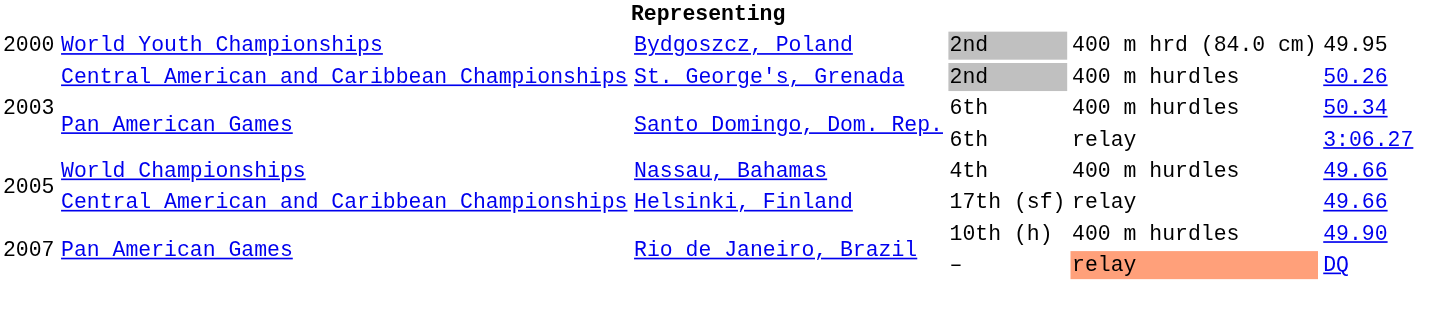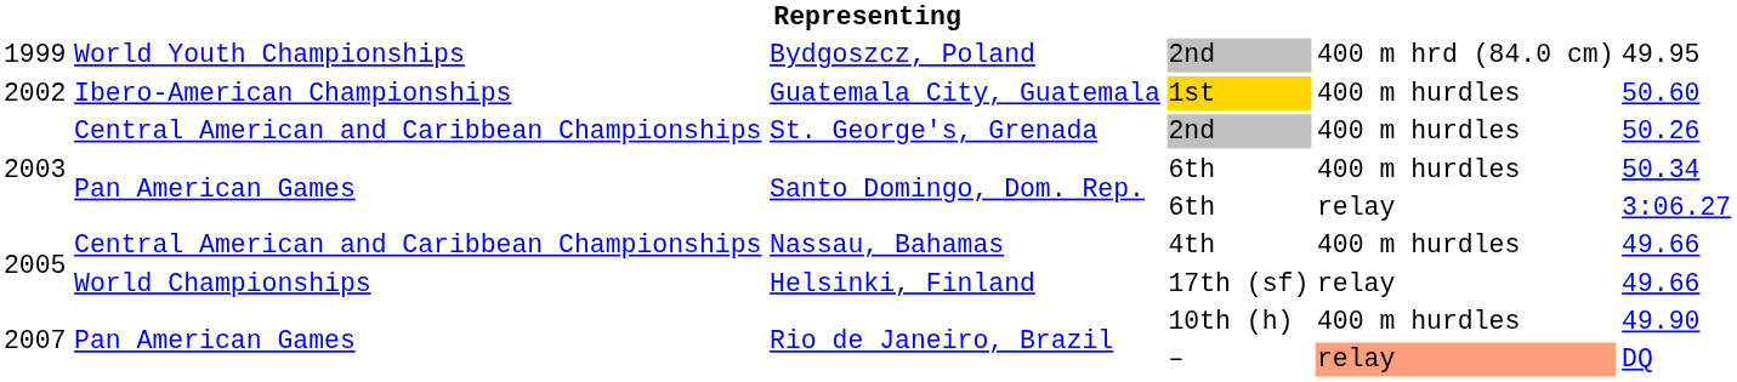Bydgoszcz, Poland | column 1: 2000 -> 1999
+ row: 2002 | Ibero-American Championships | Guatemala City, Guatemala | 1st | 400 m hurdles | 50.60
Nassau, Bahamas | column 2: World Championships -> Central American and Caribbean Championships
Helsinki, Finland | column 2: Central American and Caribbean Championships -> World Championships
